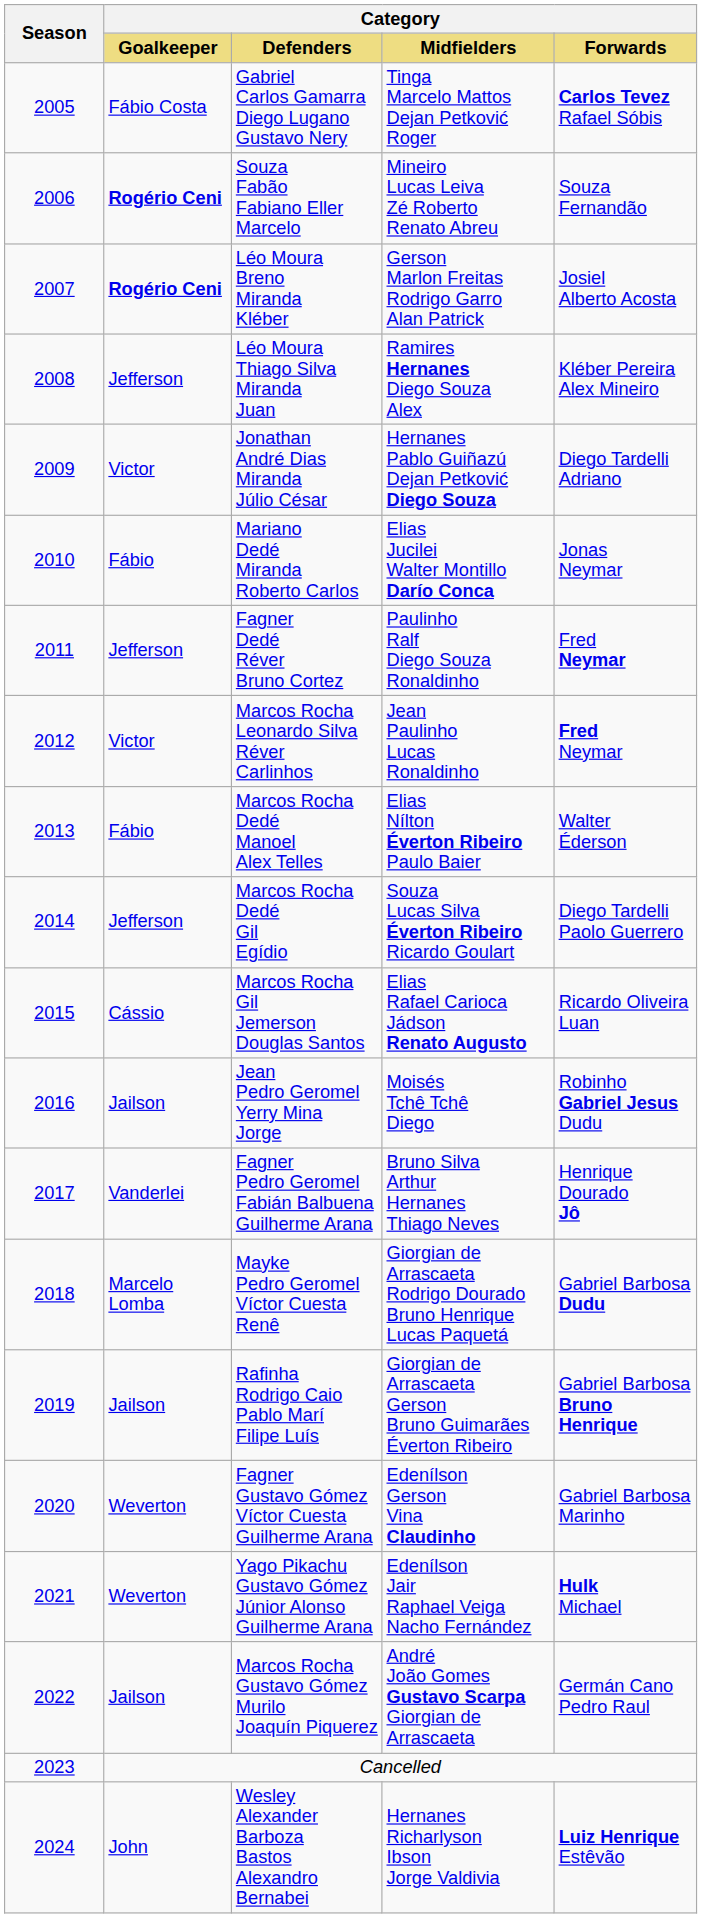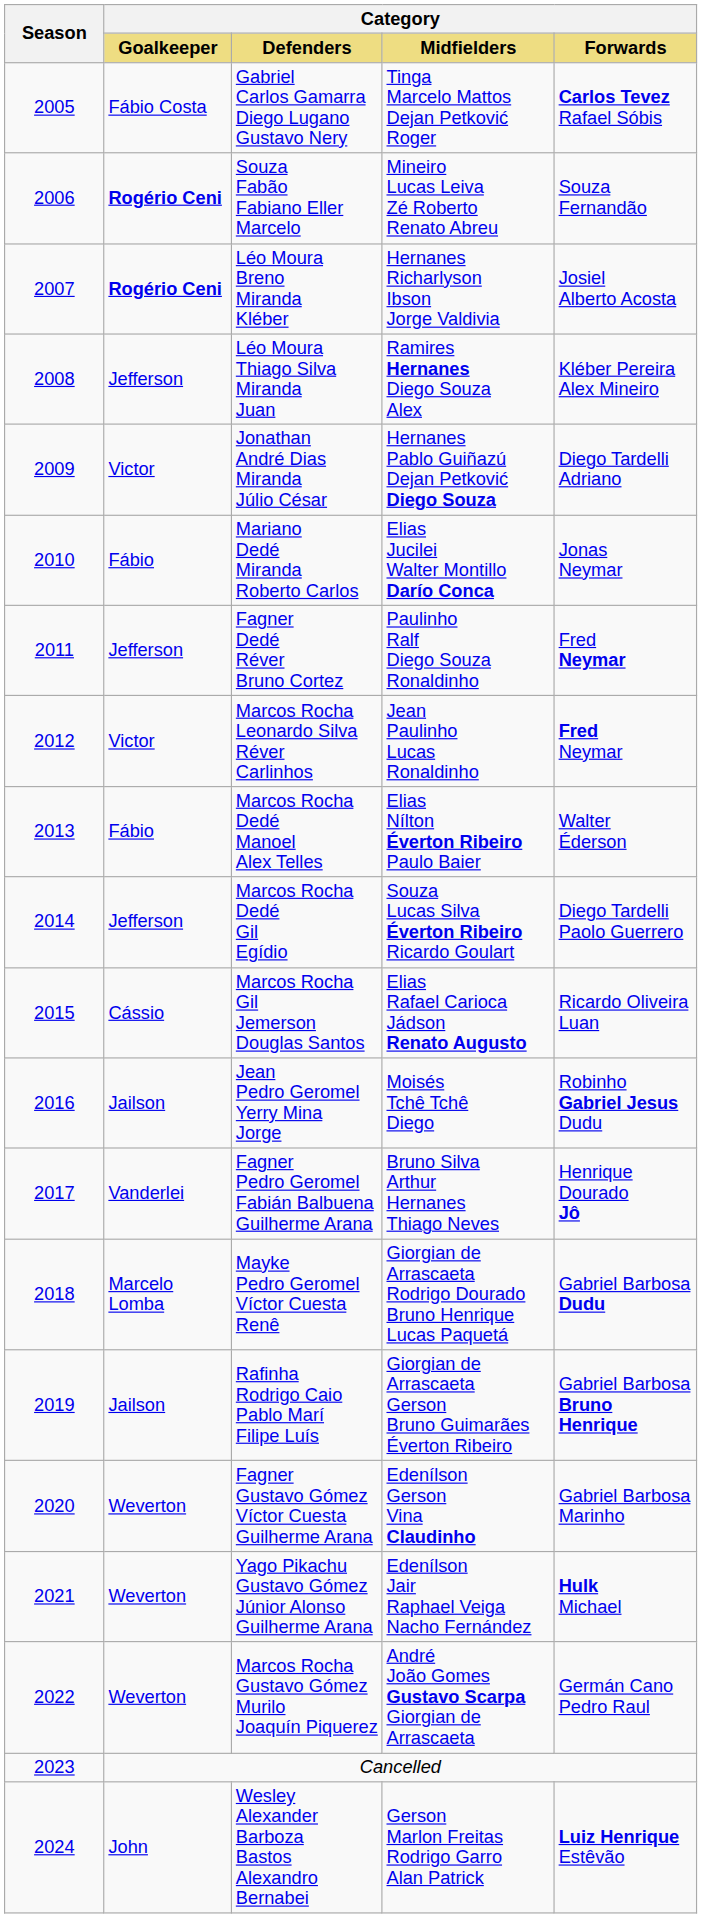Léo Moura Breno Miranda Kléber | Category / Midfielders: Gerson Marlon Freitas Rodrigo Garro Alan Patrick -> Hernanes Richarlyson Ibson Jorge Valdivia
Marcos Rocha Gustavo Gómez Murilo Joaquín Piquerez | Category / Goalkeeper: Jailson -> Weverton
Wesley Alexander Barboza Bastos Alexandro Bernabei | Category / Midfielders: Hernanes Richarlyson Ibson Jorge Valdivia -> Gerson Marlon Freitas Rodrigo Garro Alan Patrick
